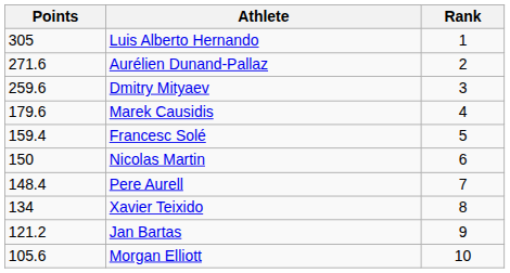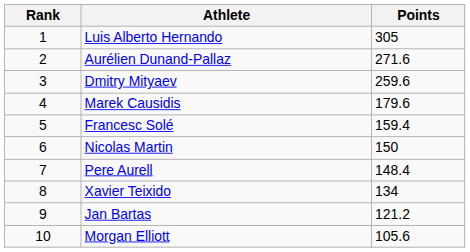columns swapped: Rank <-> Points
